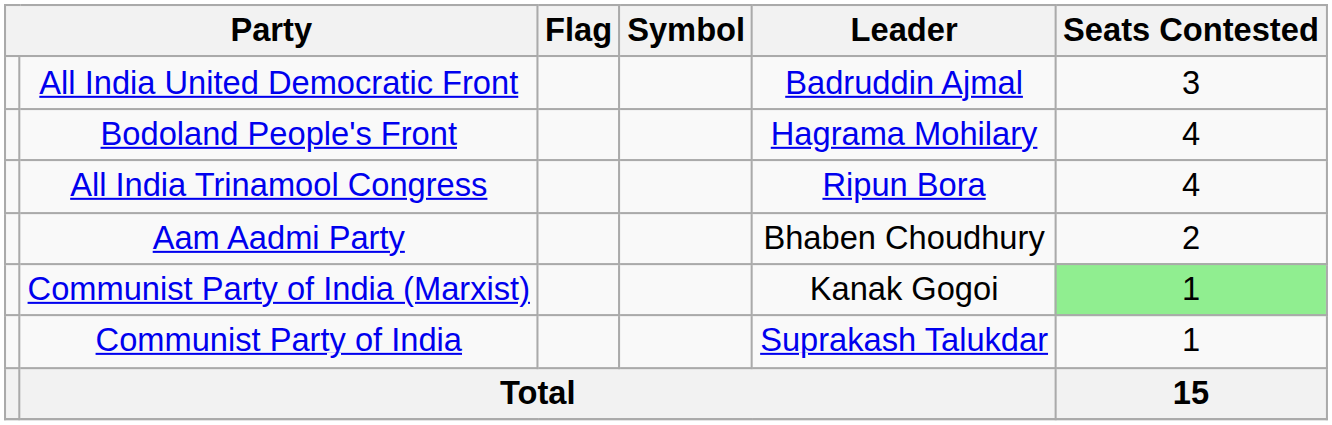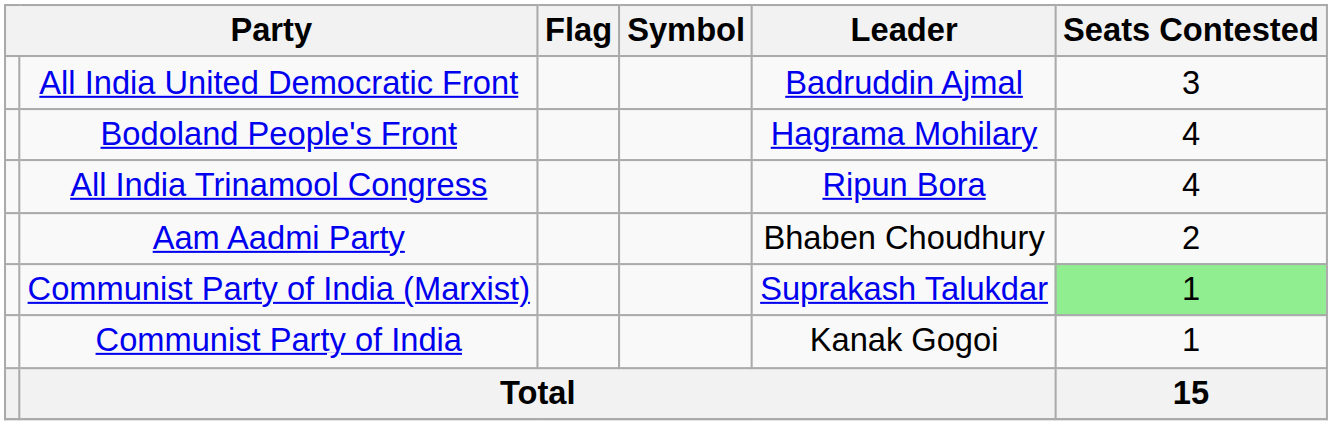Communist Party of India (Marxist) | Leader: Kanak Gogoi -> Suprakash Talukdar
Communist Party of India | Leader: Suprakash Talukdar -> Kanak Gogoi
